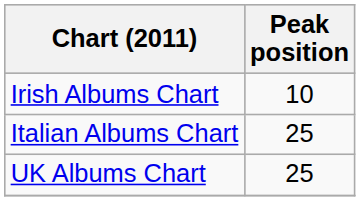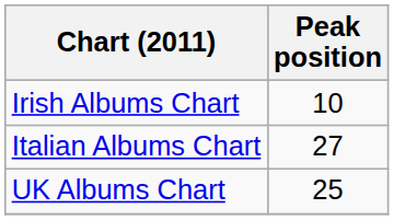Italian Albums Chart | Peak position: 25 -> 27
